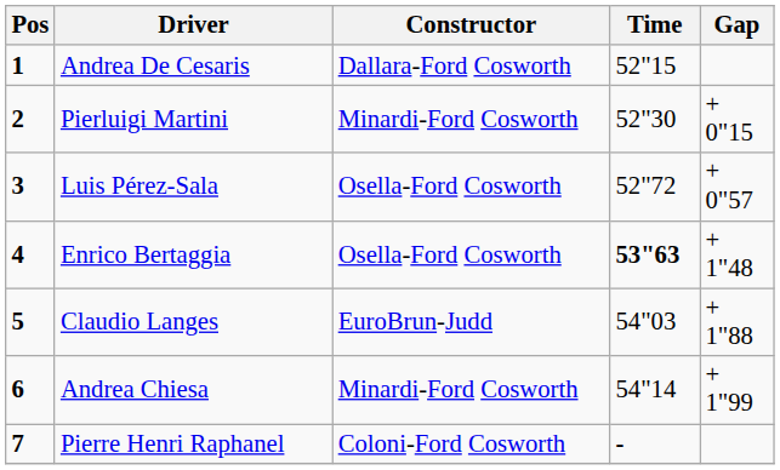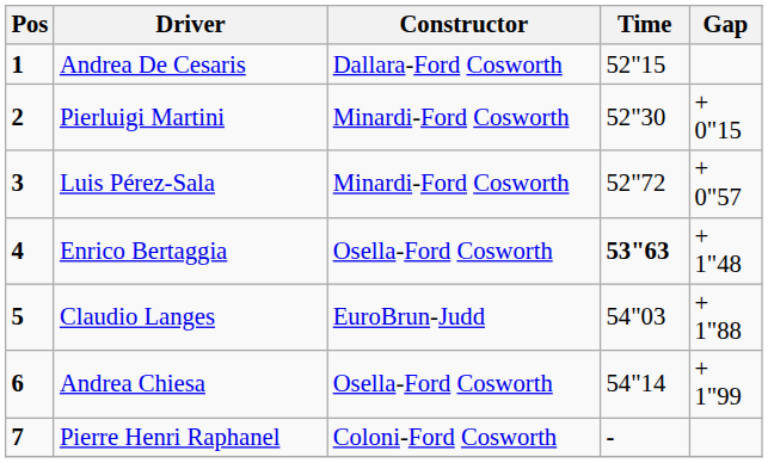Luis Pérez-Sala | Constructor: Osella-Ford Cosworth -> Minardi-Ford Cosworth
Andrea Chiesa | Constructor: Minardi-Ford Cosworth -> Osella-Ford Cosworth
